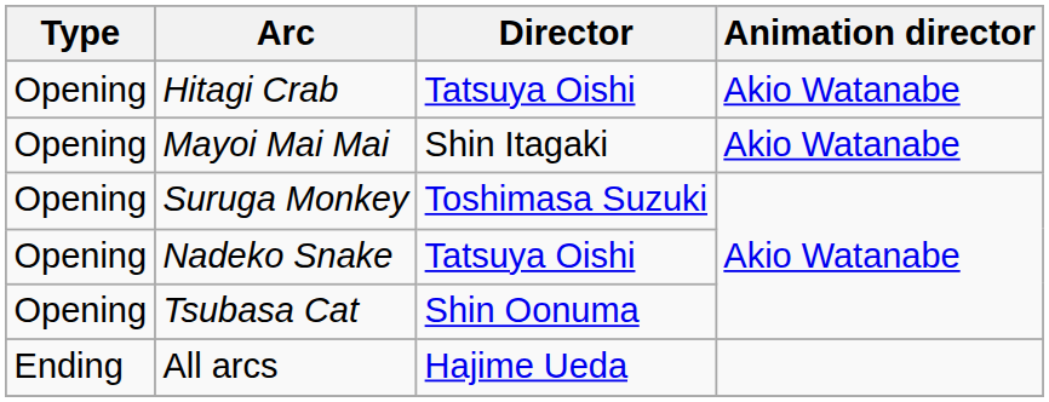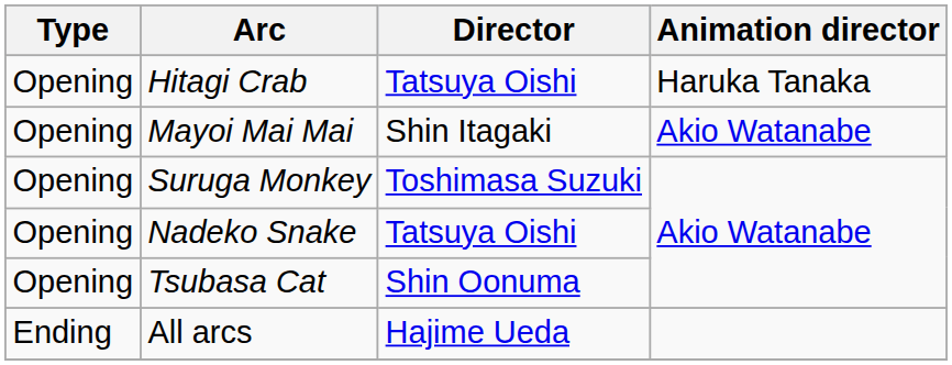Hitagi Crab | Animation director: Akio Watanabe -> Haruka Tanaka
